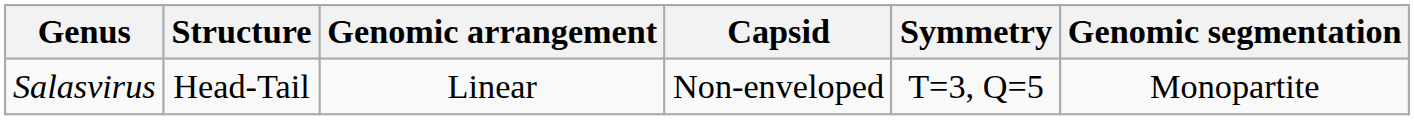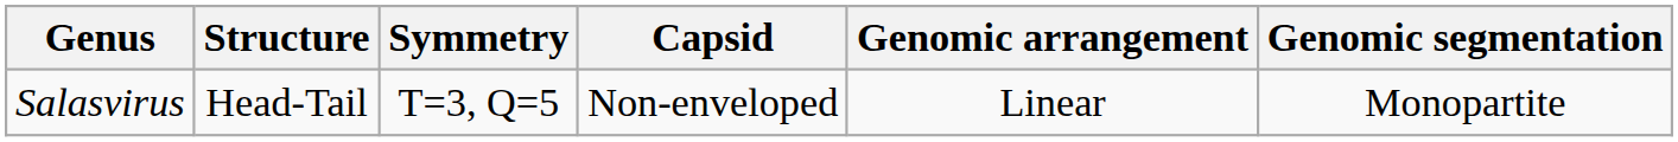columns swapped: Symmetry <-> Genomic arrangement
